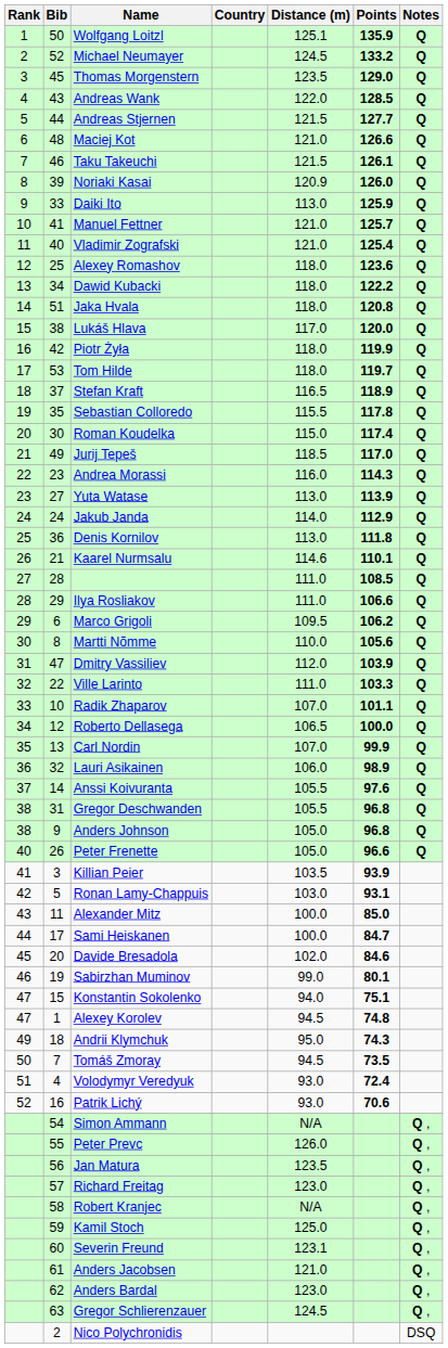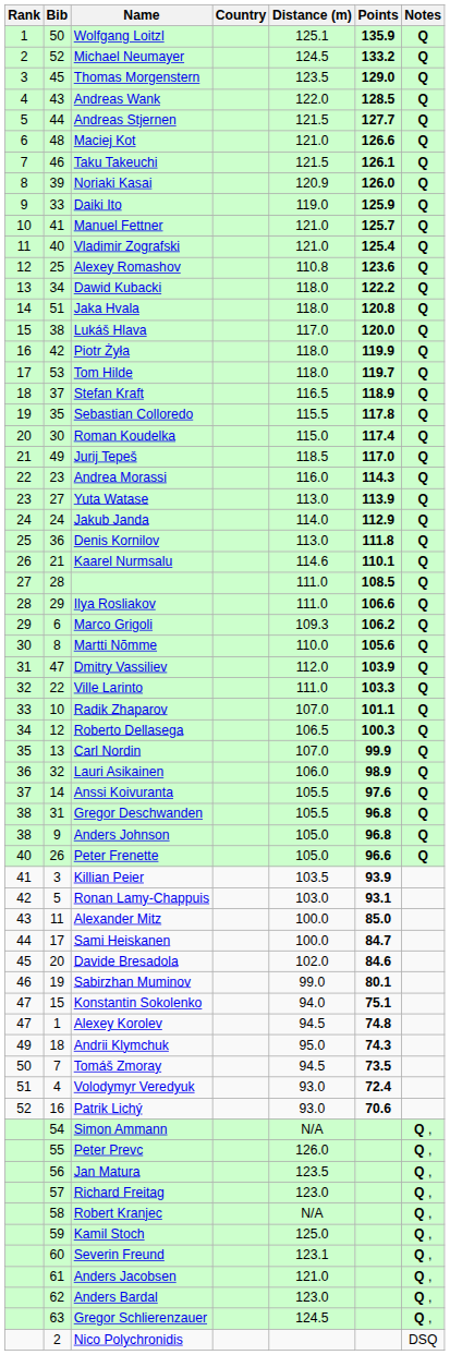Daiki Ito | Distance (m): 113.0 -> 119.0
Alexey Romashov | Distance (m): 118.0 -> 110.8
Marco Grigoli | Distance (m): 109.5 -> 109.3
Roberto Dellasega | Points: 100.0 -> 100.3
